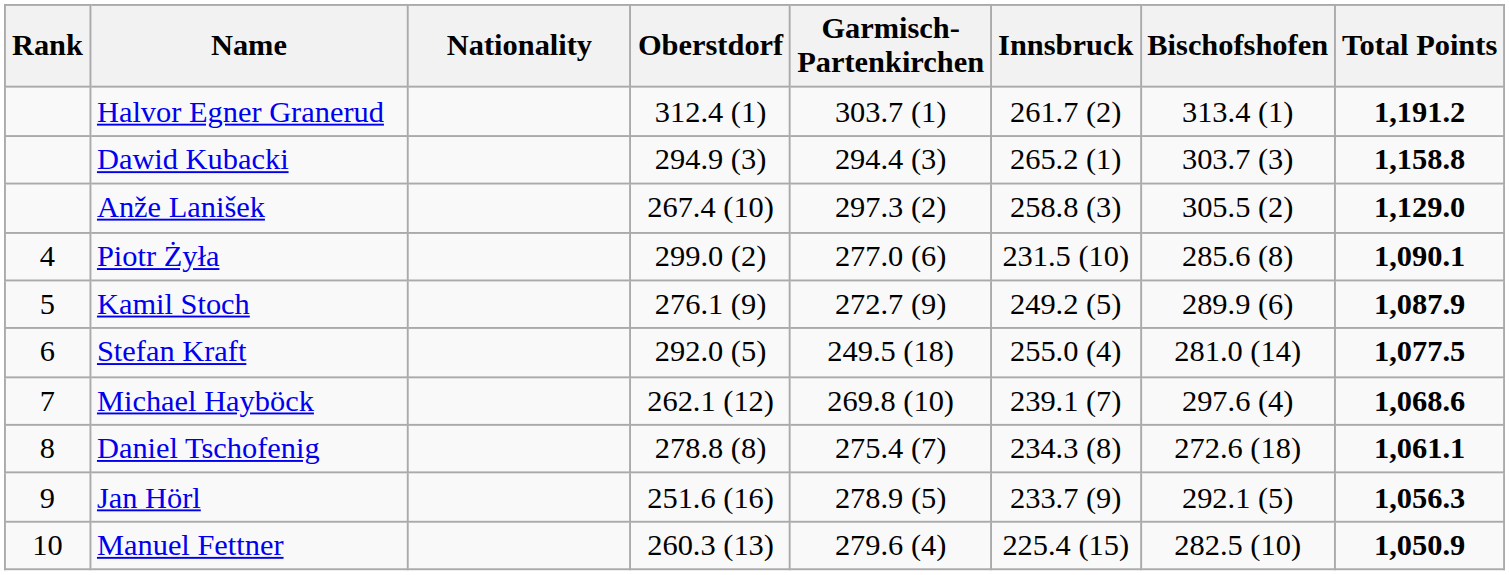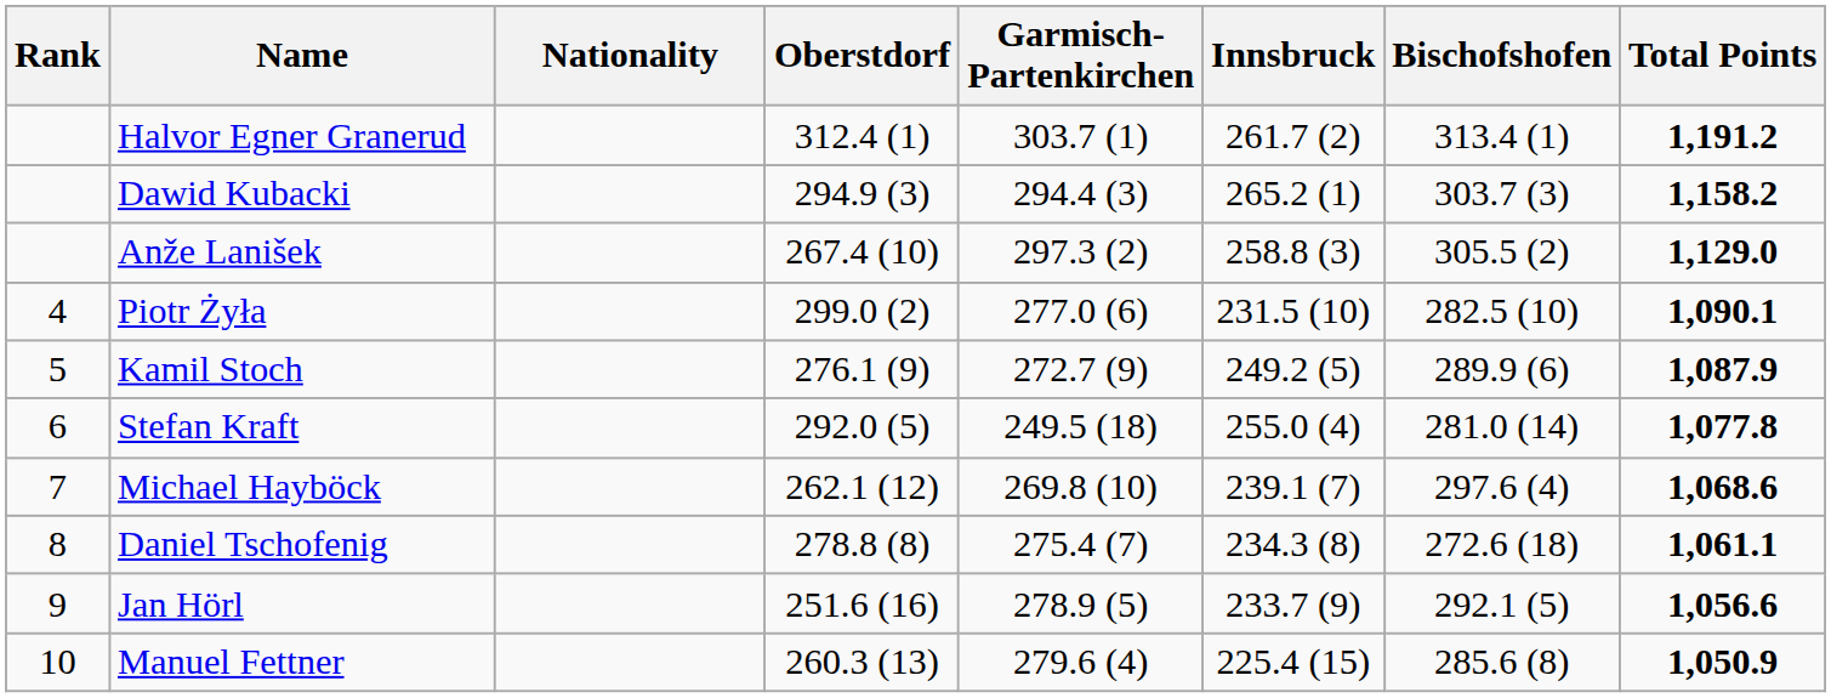Dawid Kubacki | Total Points: 1,158.8 -> 1,158.2
Piotr Żyła | Bischofshofen: 285.6 (8) -> 282.5 (10)
Stefan Kraft | Total Points: 1,077.5 -> 1,077.8
Jan Hörl | Total Points: 1,056.3 -> 1,056.6
Manuel Fettner | Bischofshofen: 282.5 (10) -> 285.6 (8)
